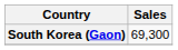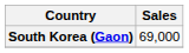South Korea (Gaon) | Sales: 69,300 -> 69,000
